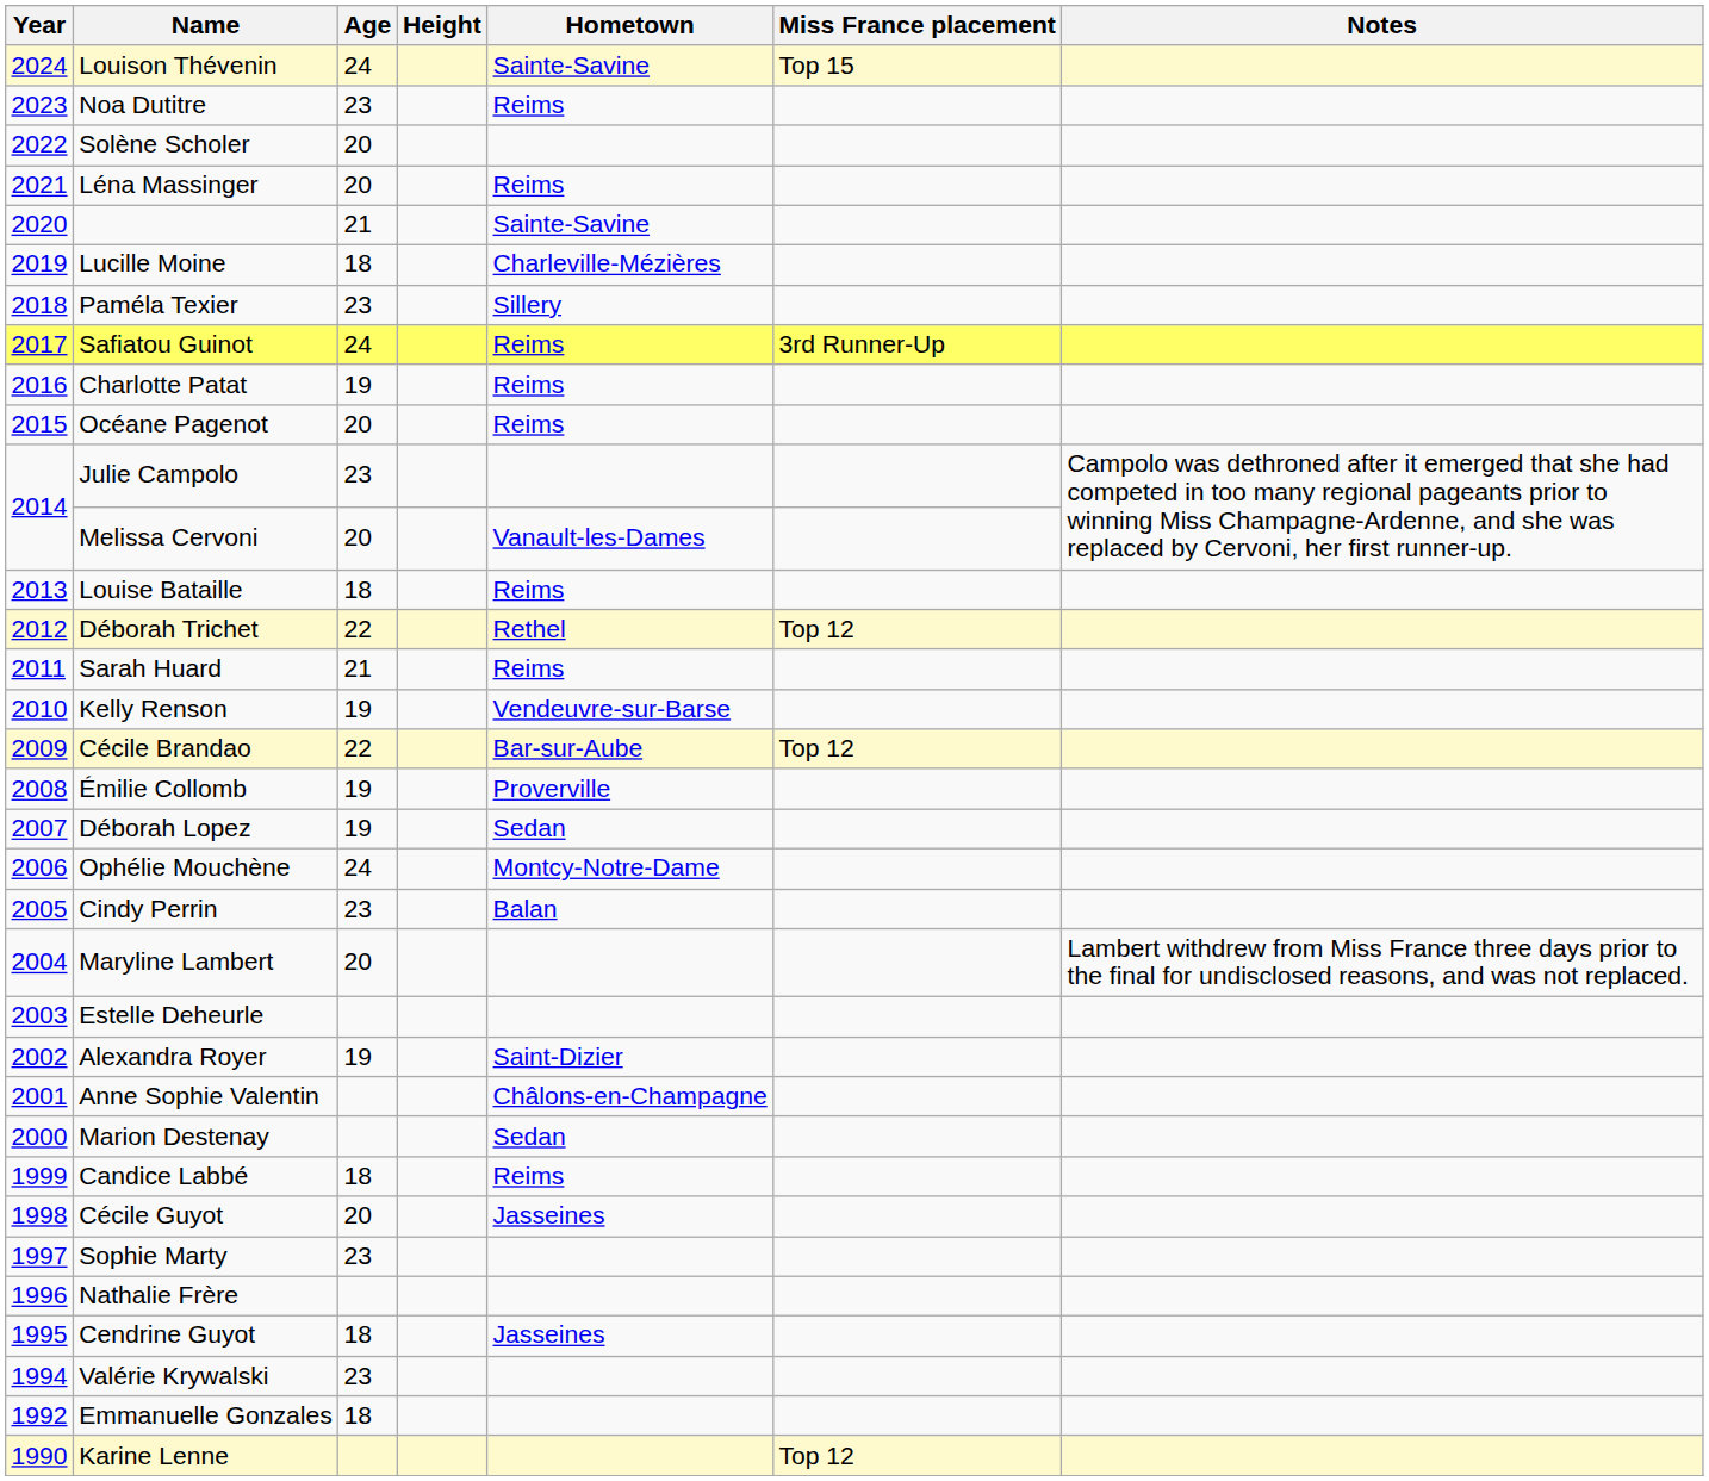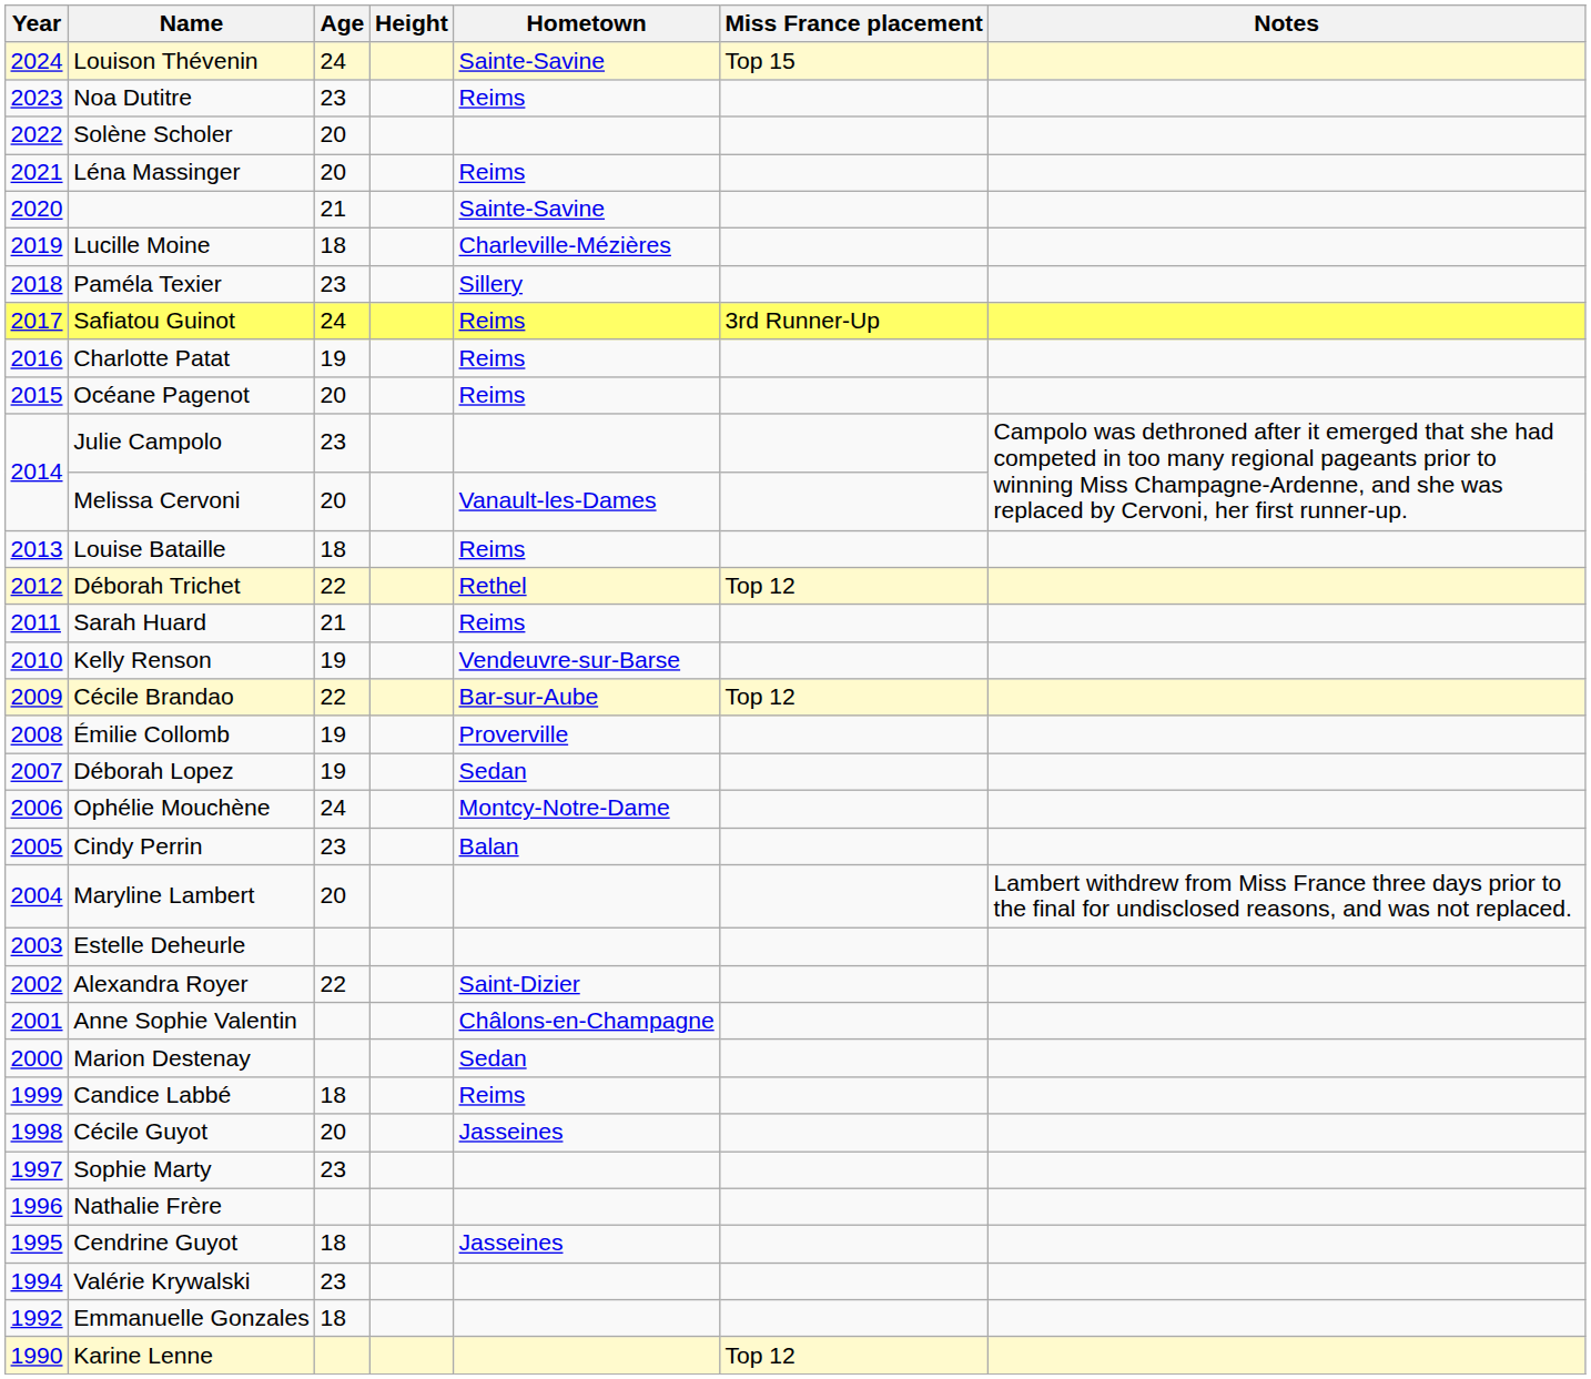Alexandra Royer | Age: 19 -> 22
